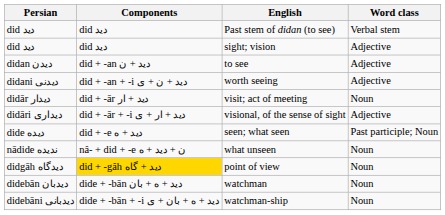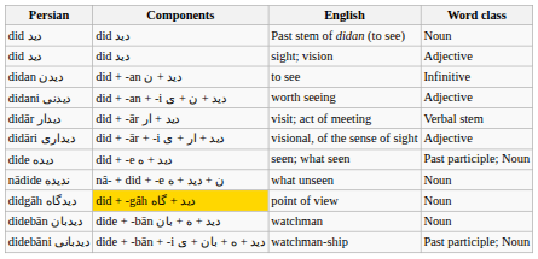Past stem of didan (to see) | Word class: Verbal stem -> Noun
to see | Word class: Adjective -> Infinitive
visit; act of meeting | Word class: Noun -> Verbal stem
watchman-ship | Word class: Noun -> Past participle; Noun
